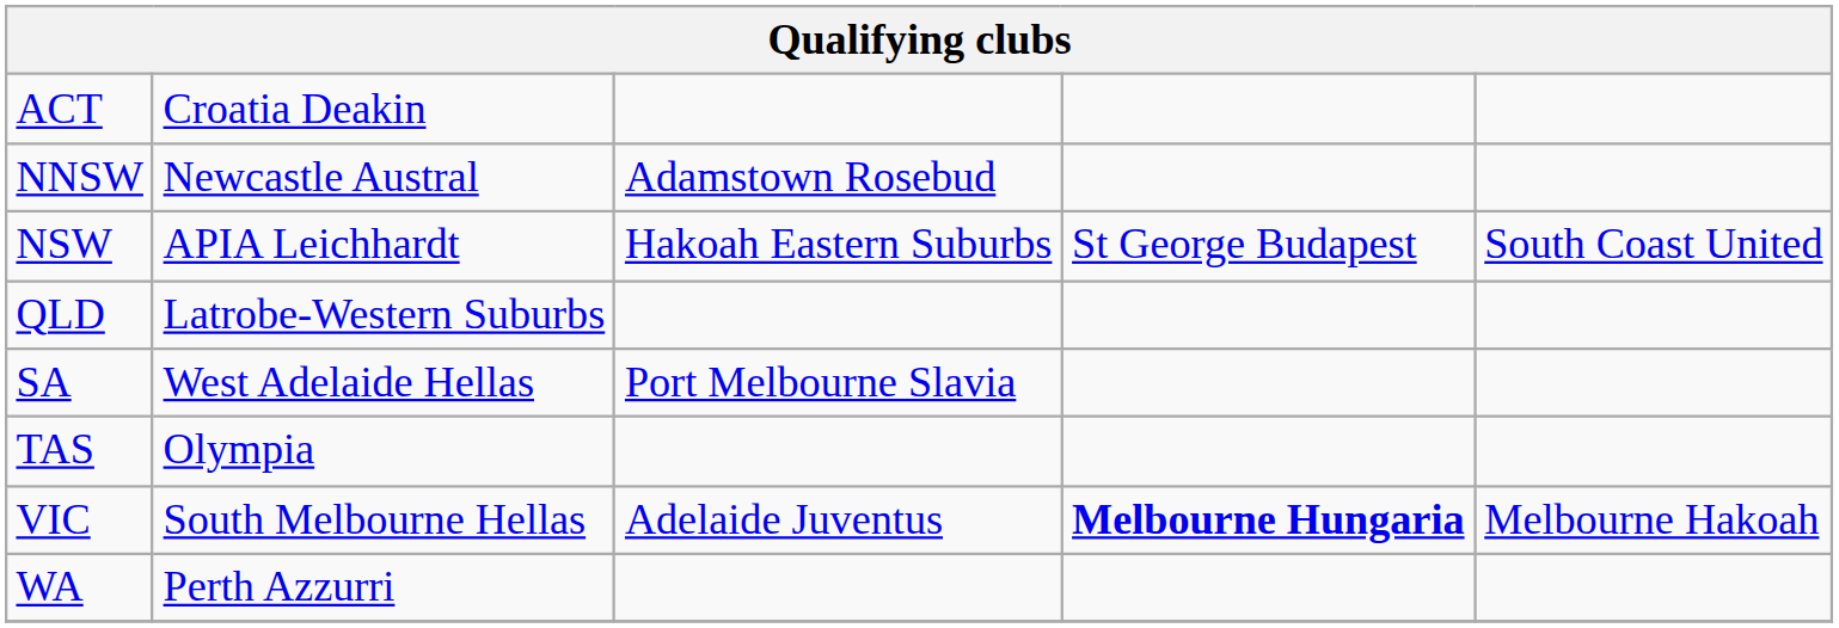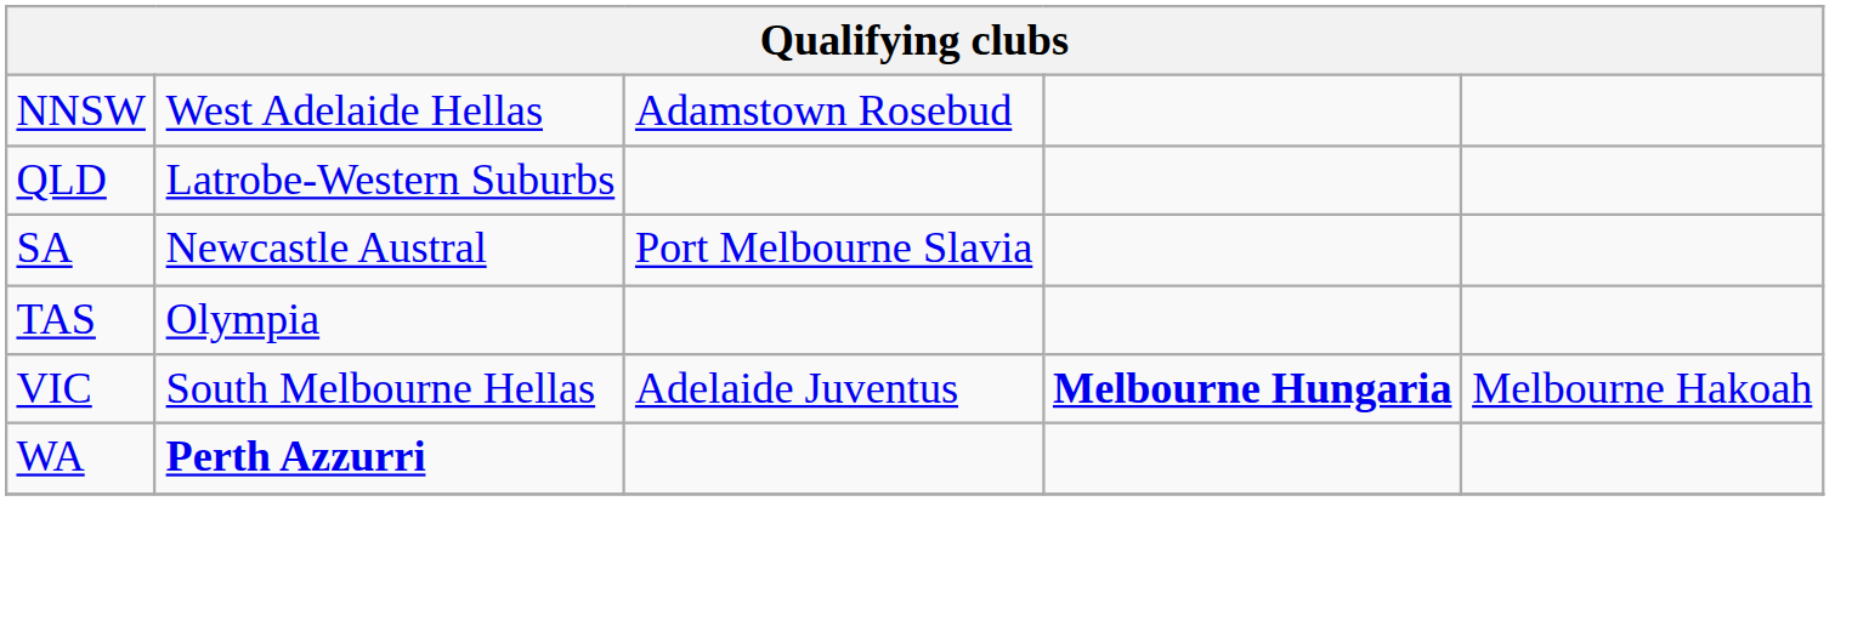- row: ACT | Croatia Deakin
NNSW | column 2: Newcastle Austral -> West Adelaide Hellas
- row: NSW | APIA Leichhardt | Hakoah Eastern Suburbs | St George Budapest | South Coast United
SA | column 2: West Adelaide Hellas -> Newcastle Austral
WA | column 2: normal -> bold
